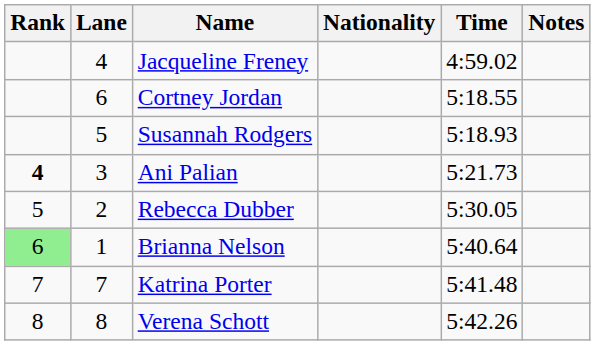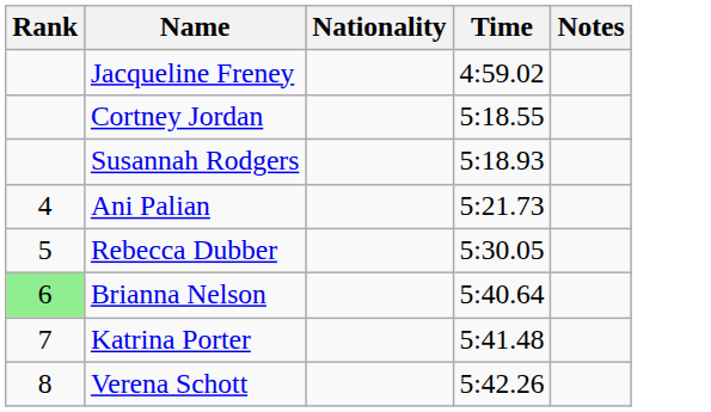- column: Lane | 4 | 6 | 5 | 3 | 2 | 1 | 7 | 8
Ani Palian | Rank: bold -> normal
